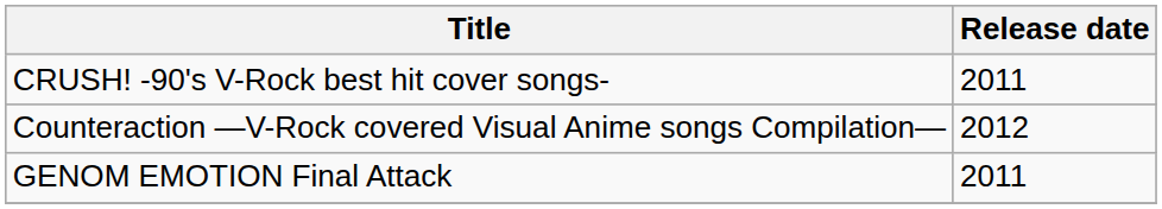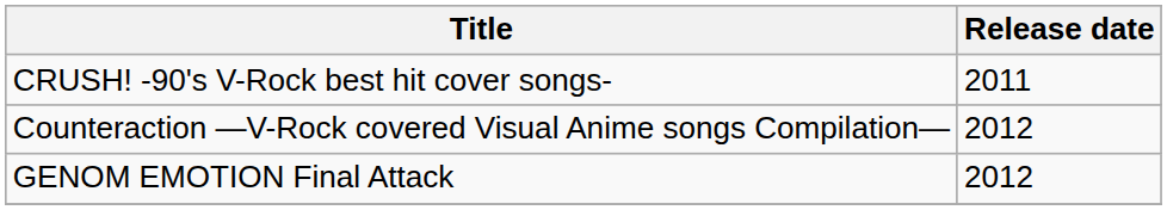GENOM EMOTION Final Attack | Release date: 2011 -> 2012
